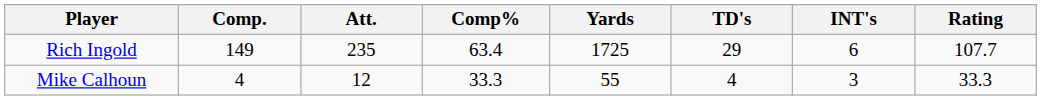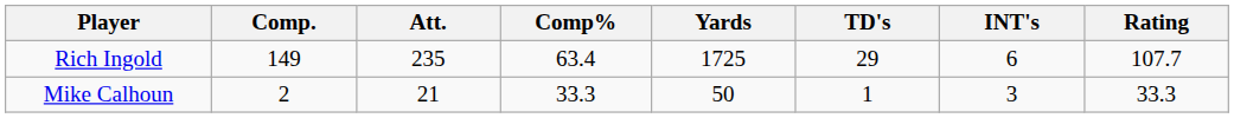Mike Calhoun | Comp.: 4 -> 2
Mike Calhoun | Att.: 12 -> 21
Mike Calhoun | Yards: 55 -> 50
Mike Calhoun | TD's: 4 -> 1
